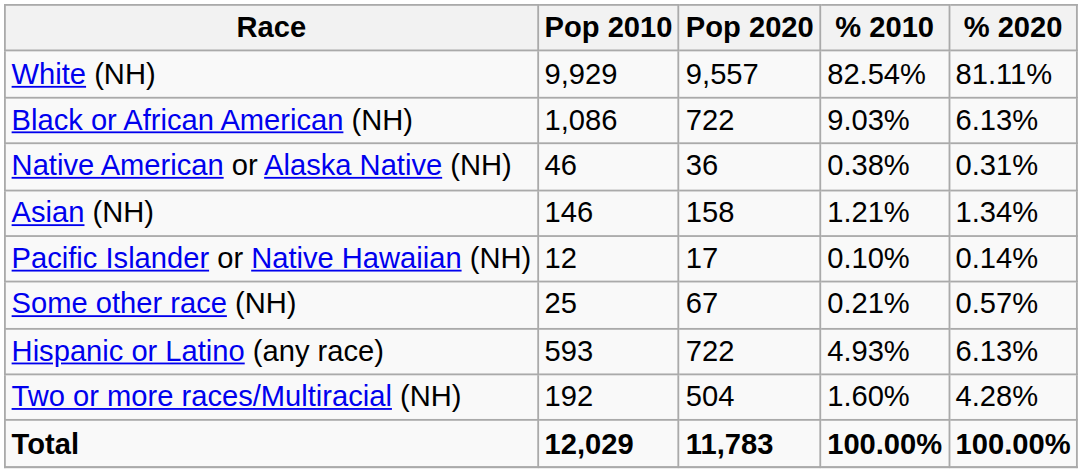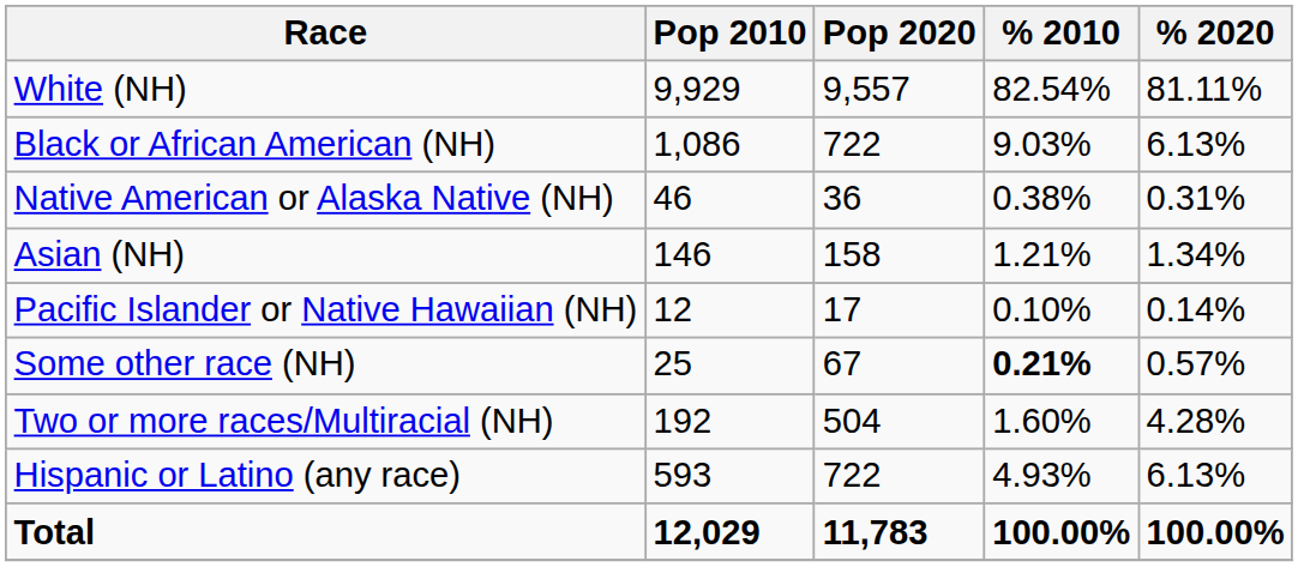Some other race (NH) | % 2010: normal -> bold
rows swapped: Two or more races/Multiracial (NH) <-> Hispanic or Latino (any race)
